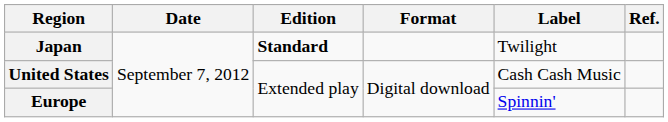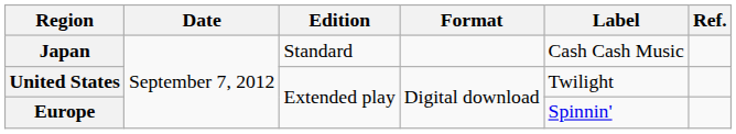Japan | Edition: bold -> normal
Japan | Label: Twilight -> Cash Cash Music
United States | Label: Cash Cash Music -> Twilight
